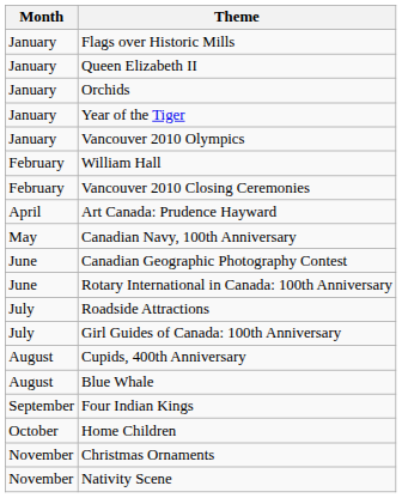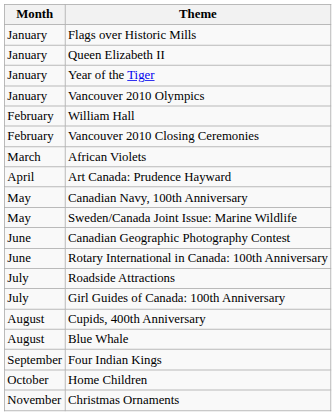- row: January | Orchids
+ row: March | African Violets
+ row: May | Sweden/Canada Joint Issue: Marine Wildlife
- row: November | Nativity Scene
